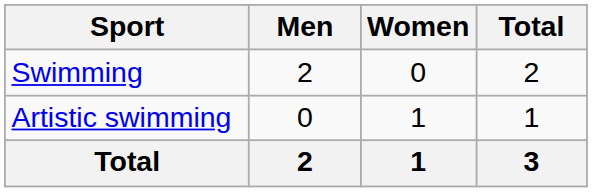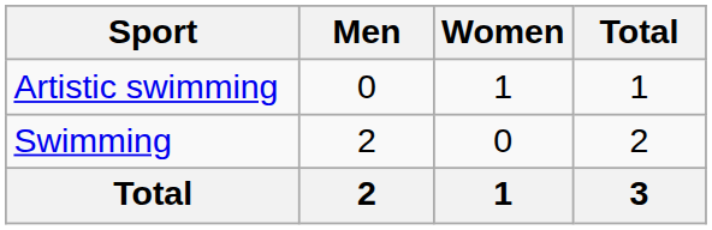rows swapped: Artistic swimming <-> Swimming
